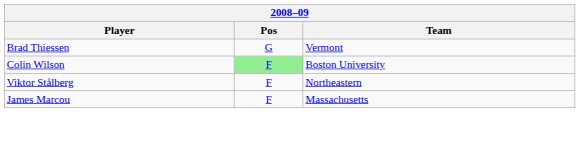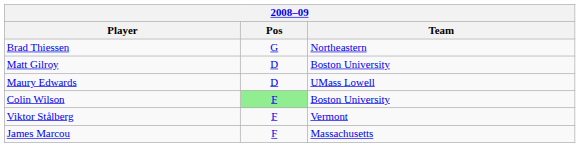Brad Thiessen | Team: Vermont -> Northeastern
+ row: Matt Gilroy | D | Boston University
+ row: Maury Edwards | D | UMass Lowell
Viktor Stålberg | Team: Northeastern -> Vermont
